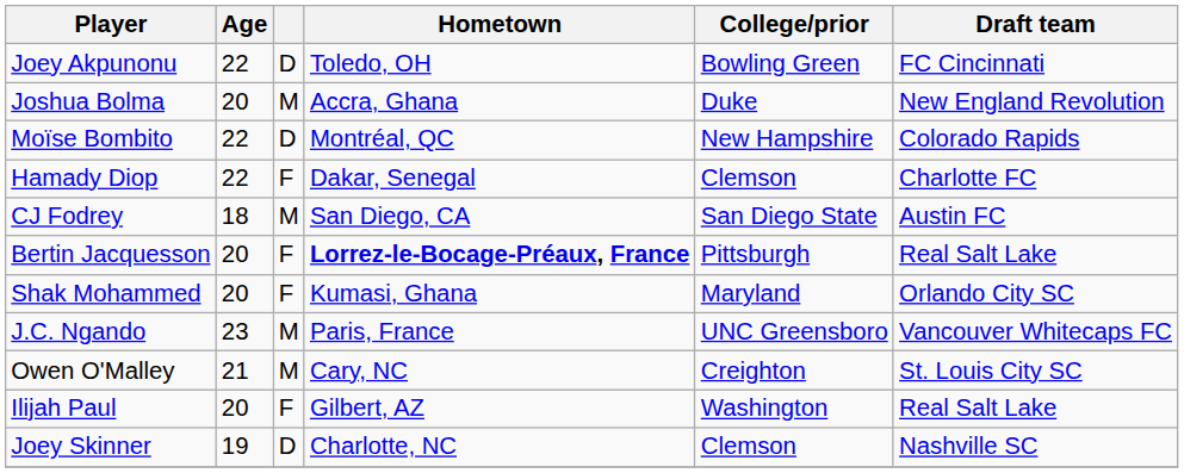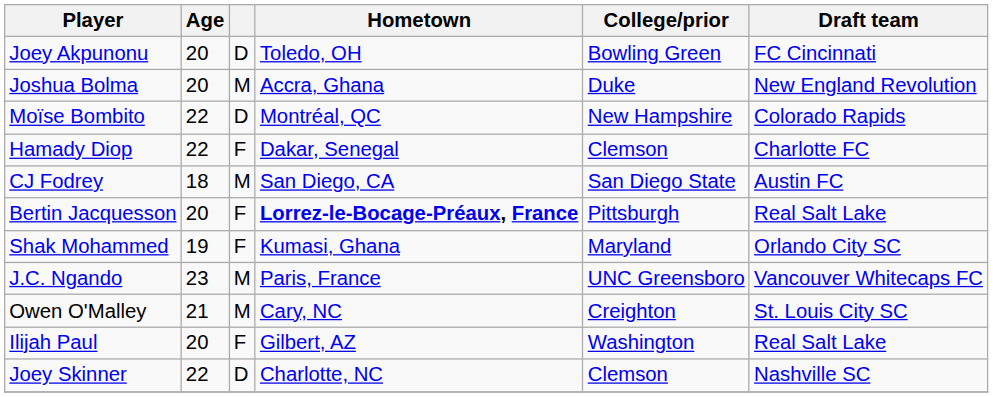Joey Akpunonu | Age: 22 -> 20
Shak Mohammed | Age: 20 -> 19
Joey Skinner | Age: 19 -> 22
